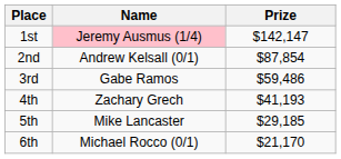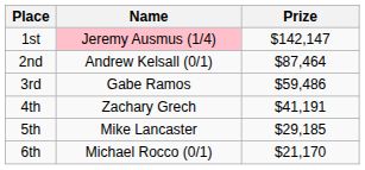2nd | Prize: $87,854 -> $87,464
4th | Prize: $41,193 -> $41,191
